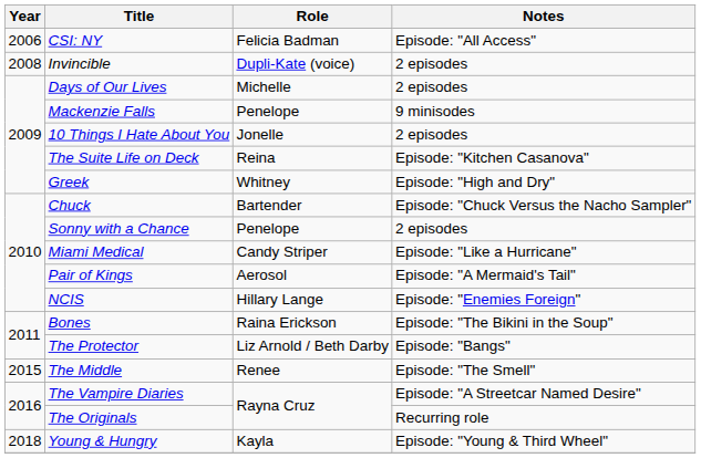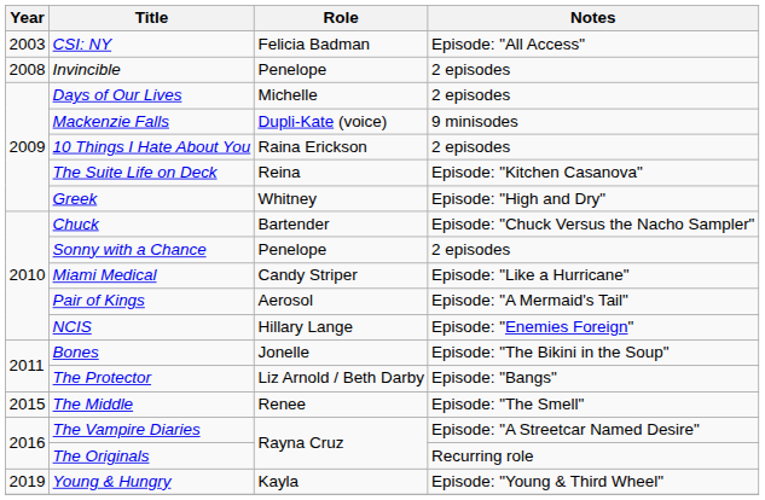CSI: NY | Year: 2006 -> 2003
Invincible | Role: Dupli-Kate (voice) -> Penelope
Mackenzie Falls | Role: Penelope -> Dupli-Kate (voice)
10 Things I Hate About You | Role: Jonelle -> Raina Erickson
Bones | Role: Raina Erickson -> Jonelle
Young & Hungry | Year: 2018 -> 2019
